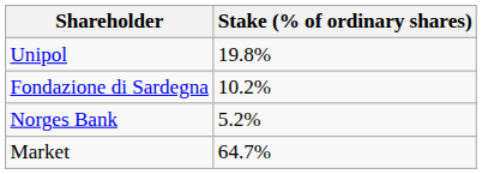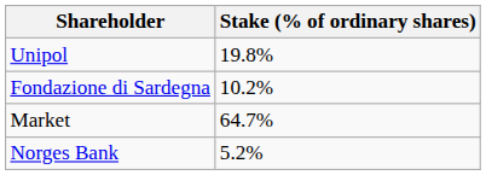rows swapped: Norges Bank <-> Market
